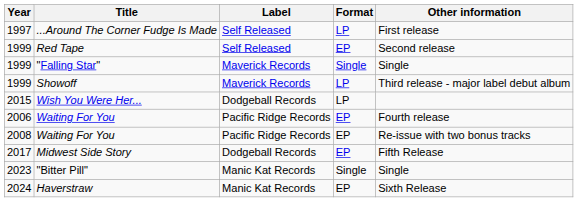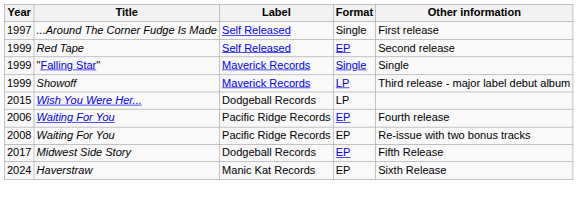...Around The Corner Fudge Is Made | Format: LP -> Single
- row: 2023 | "Bitter Pill" | Manic Kat Records | Single | Single
